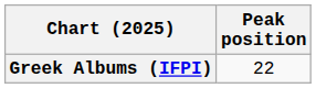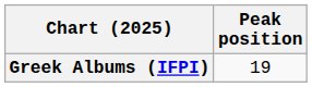Greek Albums (IFPI) | Peak position: 22 -> 19
